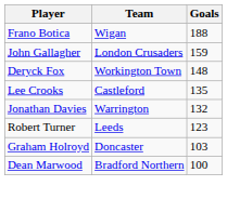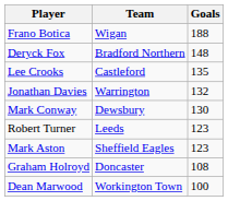- row: John Gallagher | London Crusaders | 159
Deryck Fox | Team: Workington Town -> Bradford Northern
+ row: Mark Conway | Dewsbury | 130
+ row: Mark Aston | Sheffield Eagles | 123
Graham Holroyd | Goals: 103 -> 108
Dean Marwood | Team: Bradford Northern -> Workington Town
